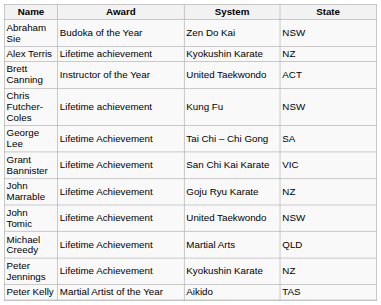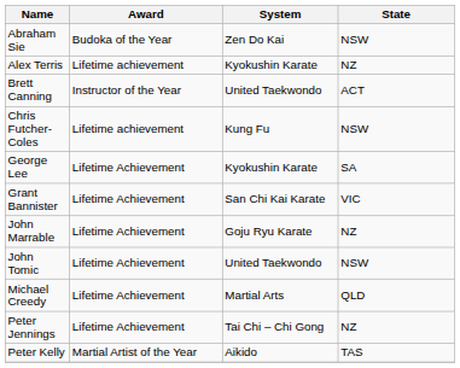George Lee | System: Tai Chi – Chi Gong -> Kyokushin Karate
Peter Jennings | System: Kyokushin Karate -> Tai Chi – Chi Gong
